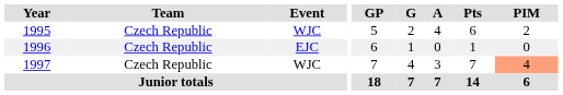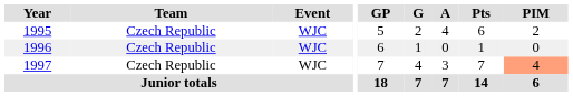1996 | Event: EJC -> WJC
